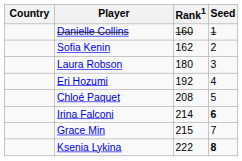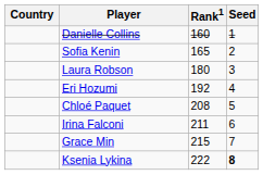Sofia Kenin | Rank1: 162 -> 165
Irina Falconi | Rank1: 214 -> 211
Irina Falconi | Seed: bold -> normal
